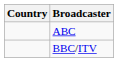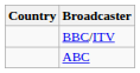rows swapped: BBC/ITV <-> ABC
